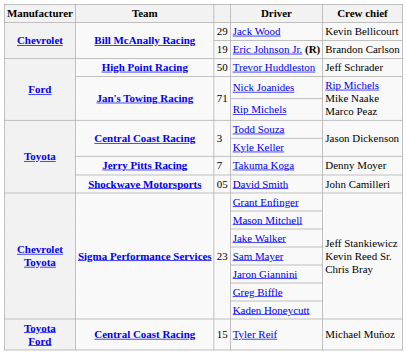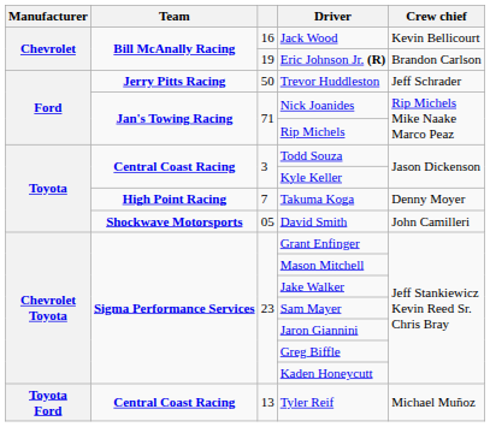Jack Wood | column 3: 29 -> 16
Trevor Huddleston | Team: High Point Racing -> Jerry Pitts Racing
Takuma Koga | Team: Jerry Pitts Racing -> High Point Racing
Tyler Reif | column 3: 15 -> 13
